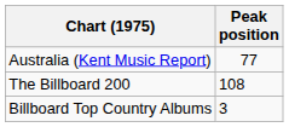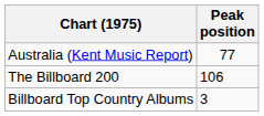The Billboard 200 | Peak position: 108 -> 106
